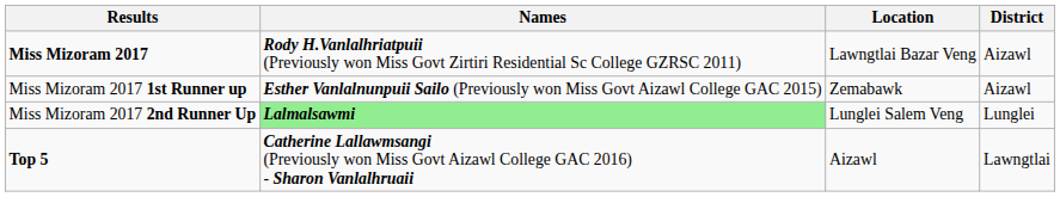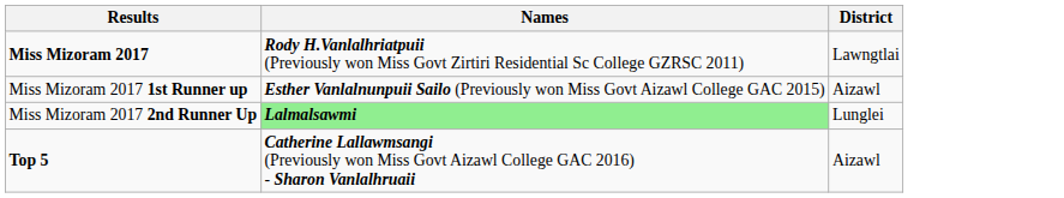- column: Location | Lawngtlai Bazar Veng | Zemabawk | Lunglei Salem Veng | Aizawl
Miss Mizoram 2017 | District: Aizawl -> Lawngtlai
Top 5 | District: Lawngtlai -> Aizawl
